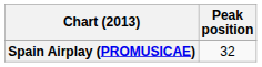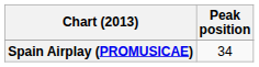Spain Airplay (PROMUSICAE) | Peak position: 32 -> 34
